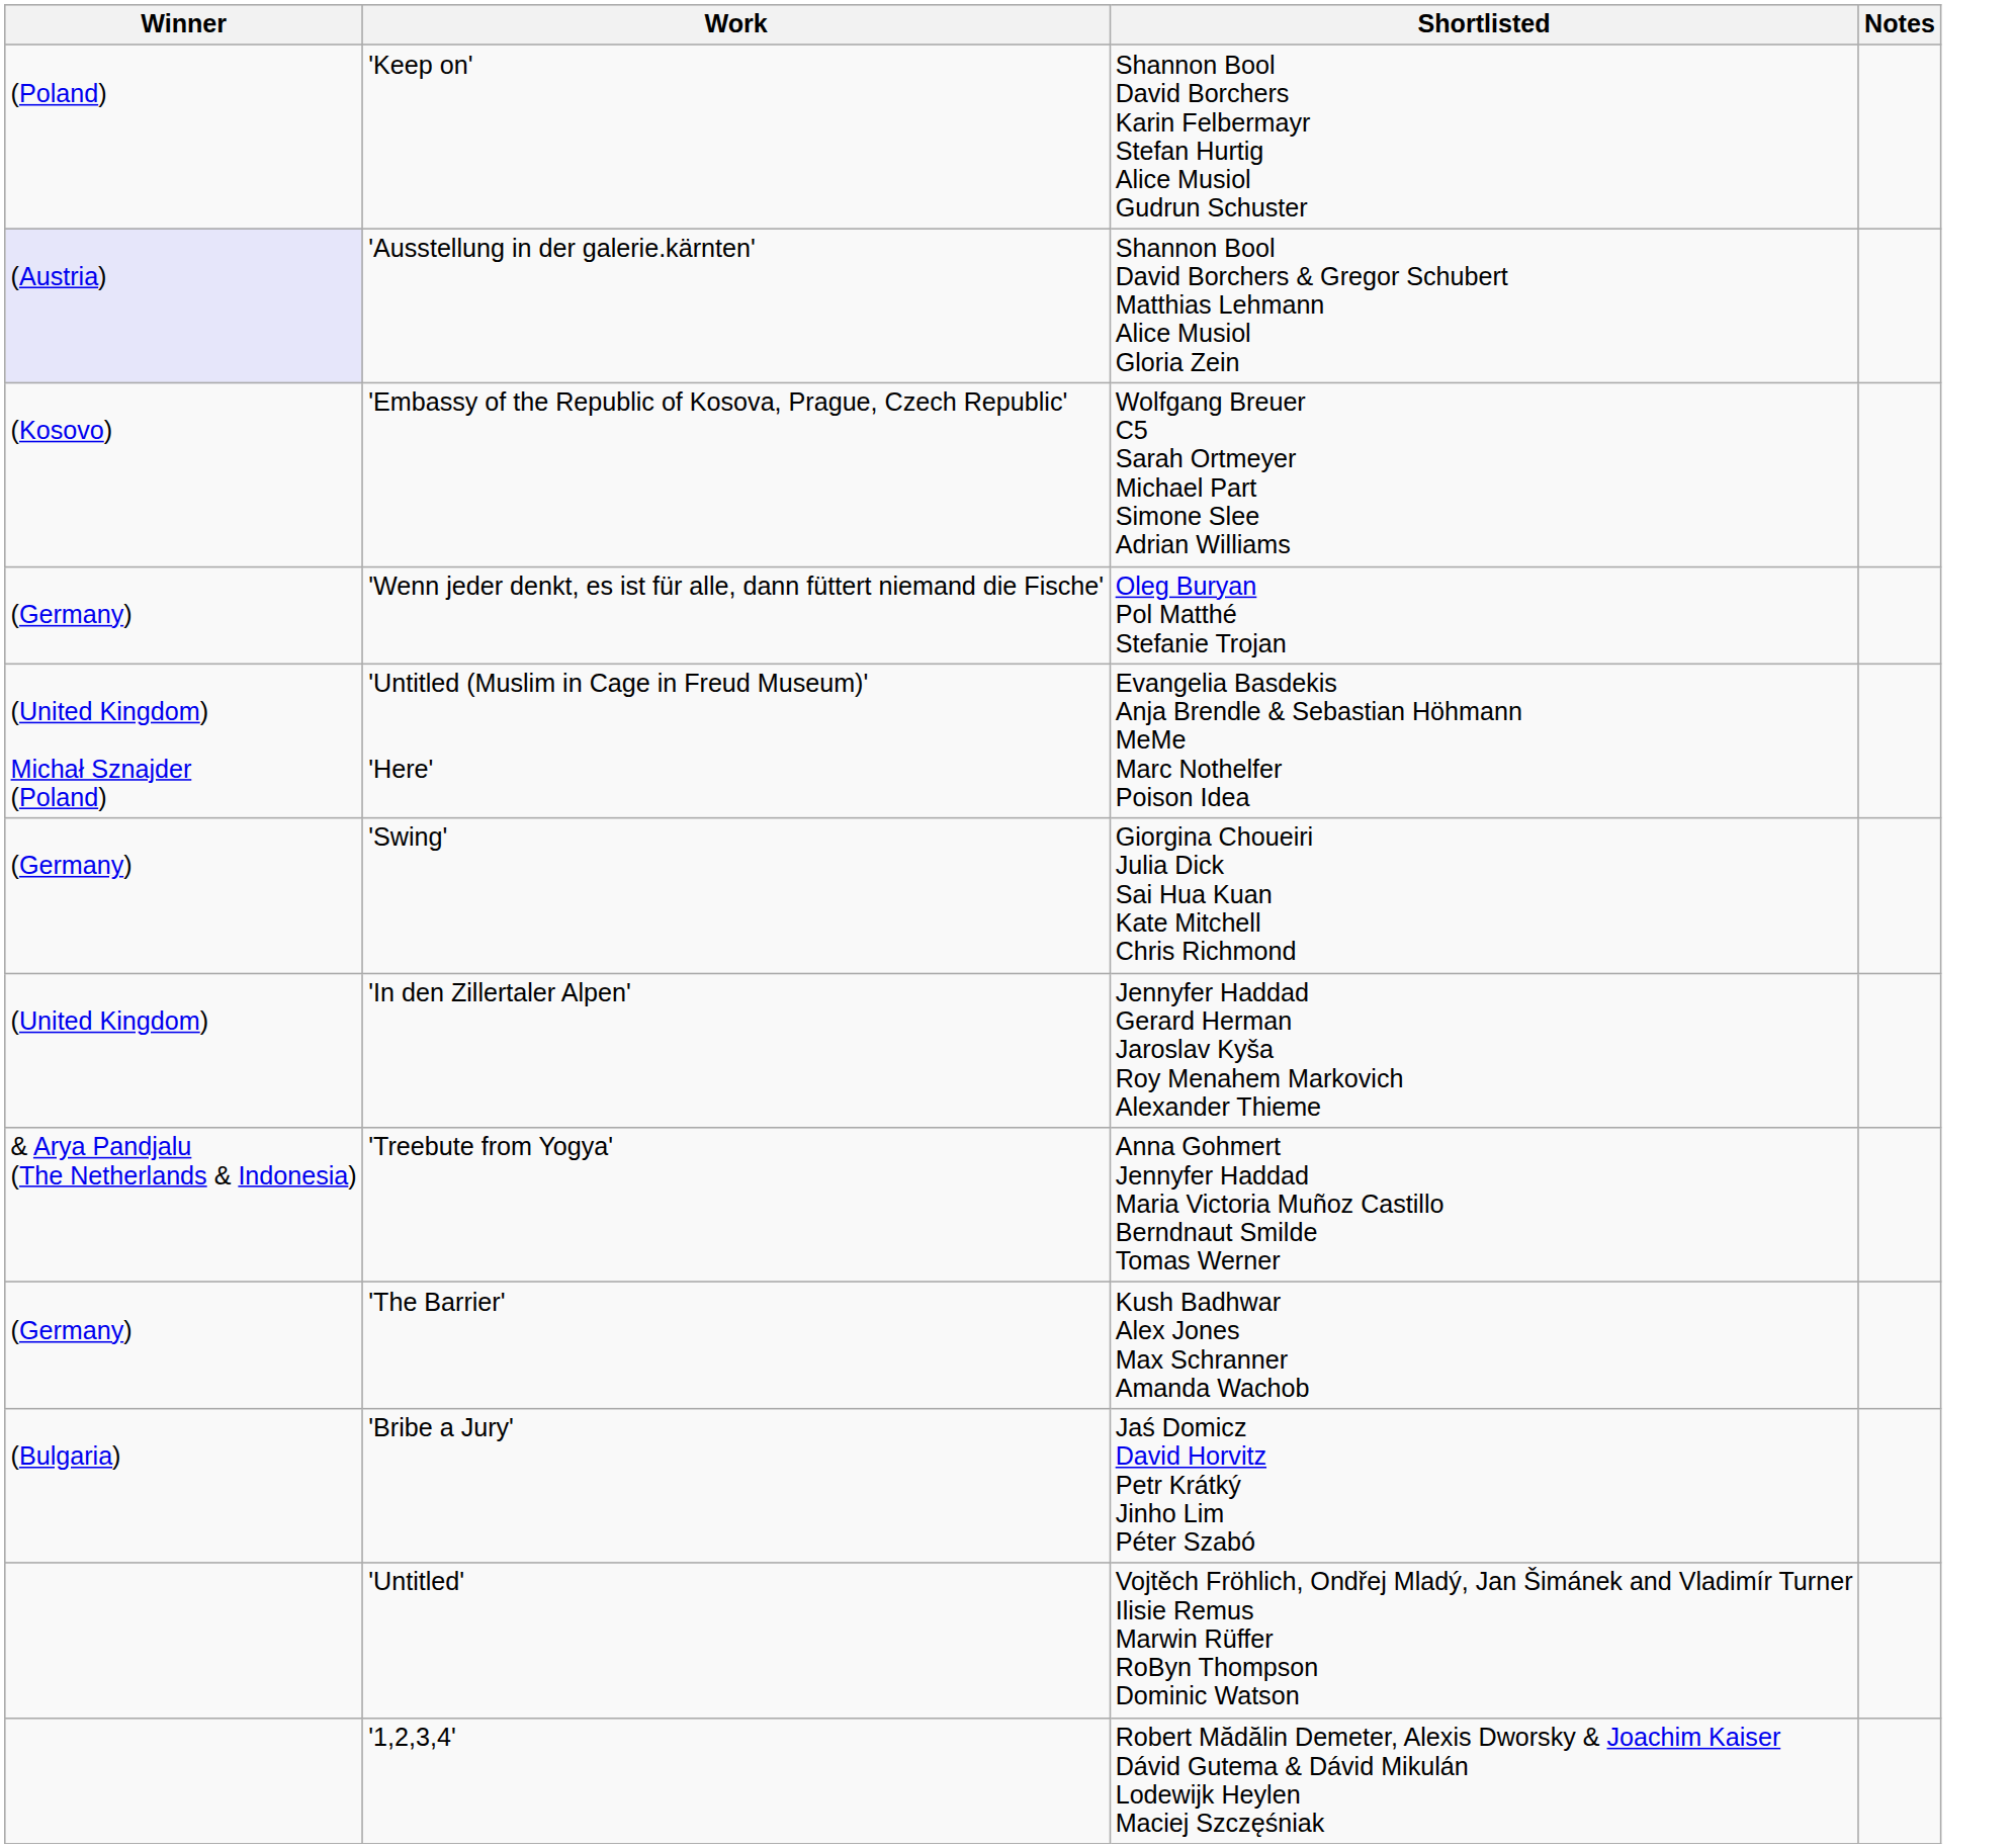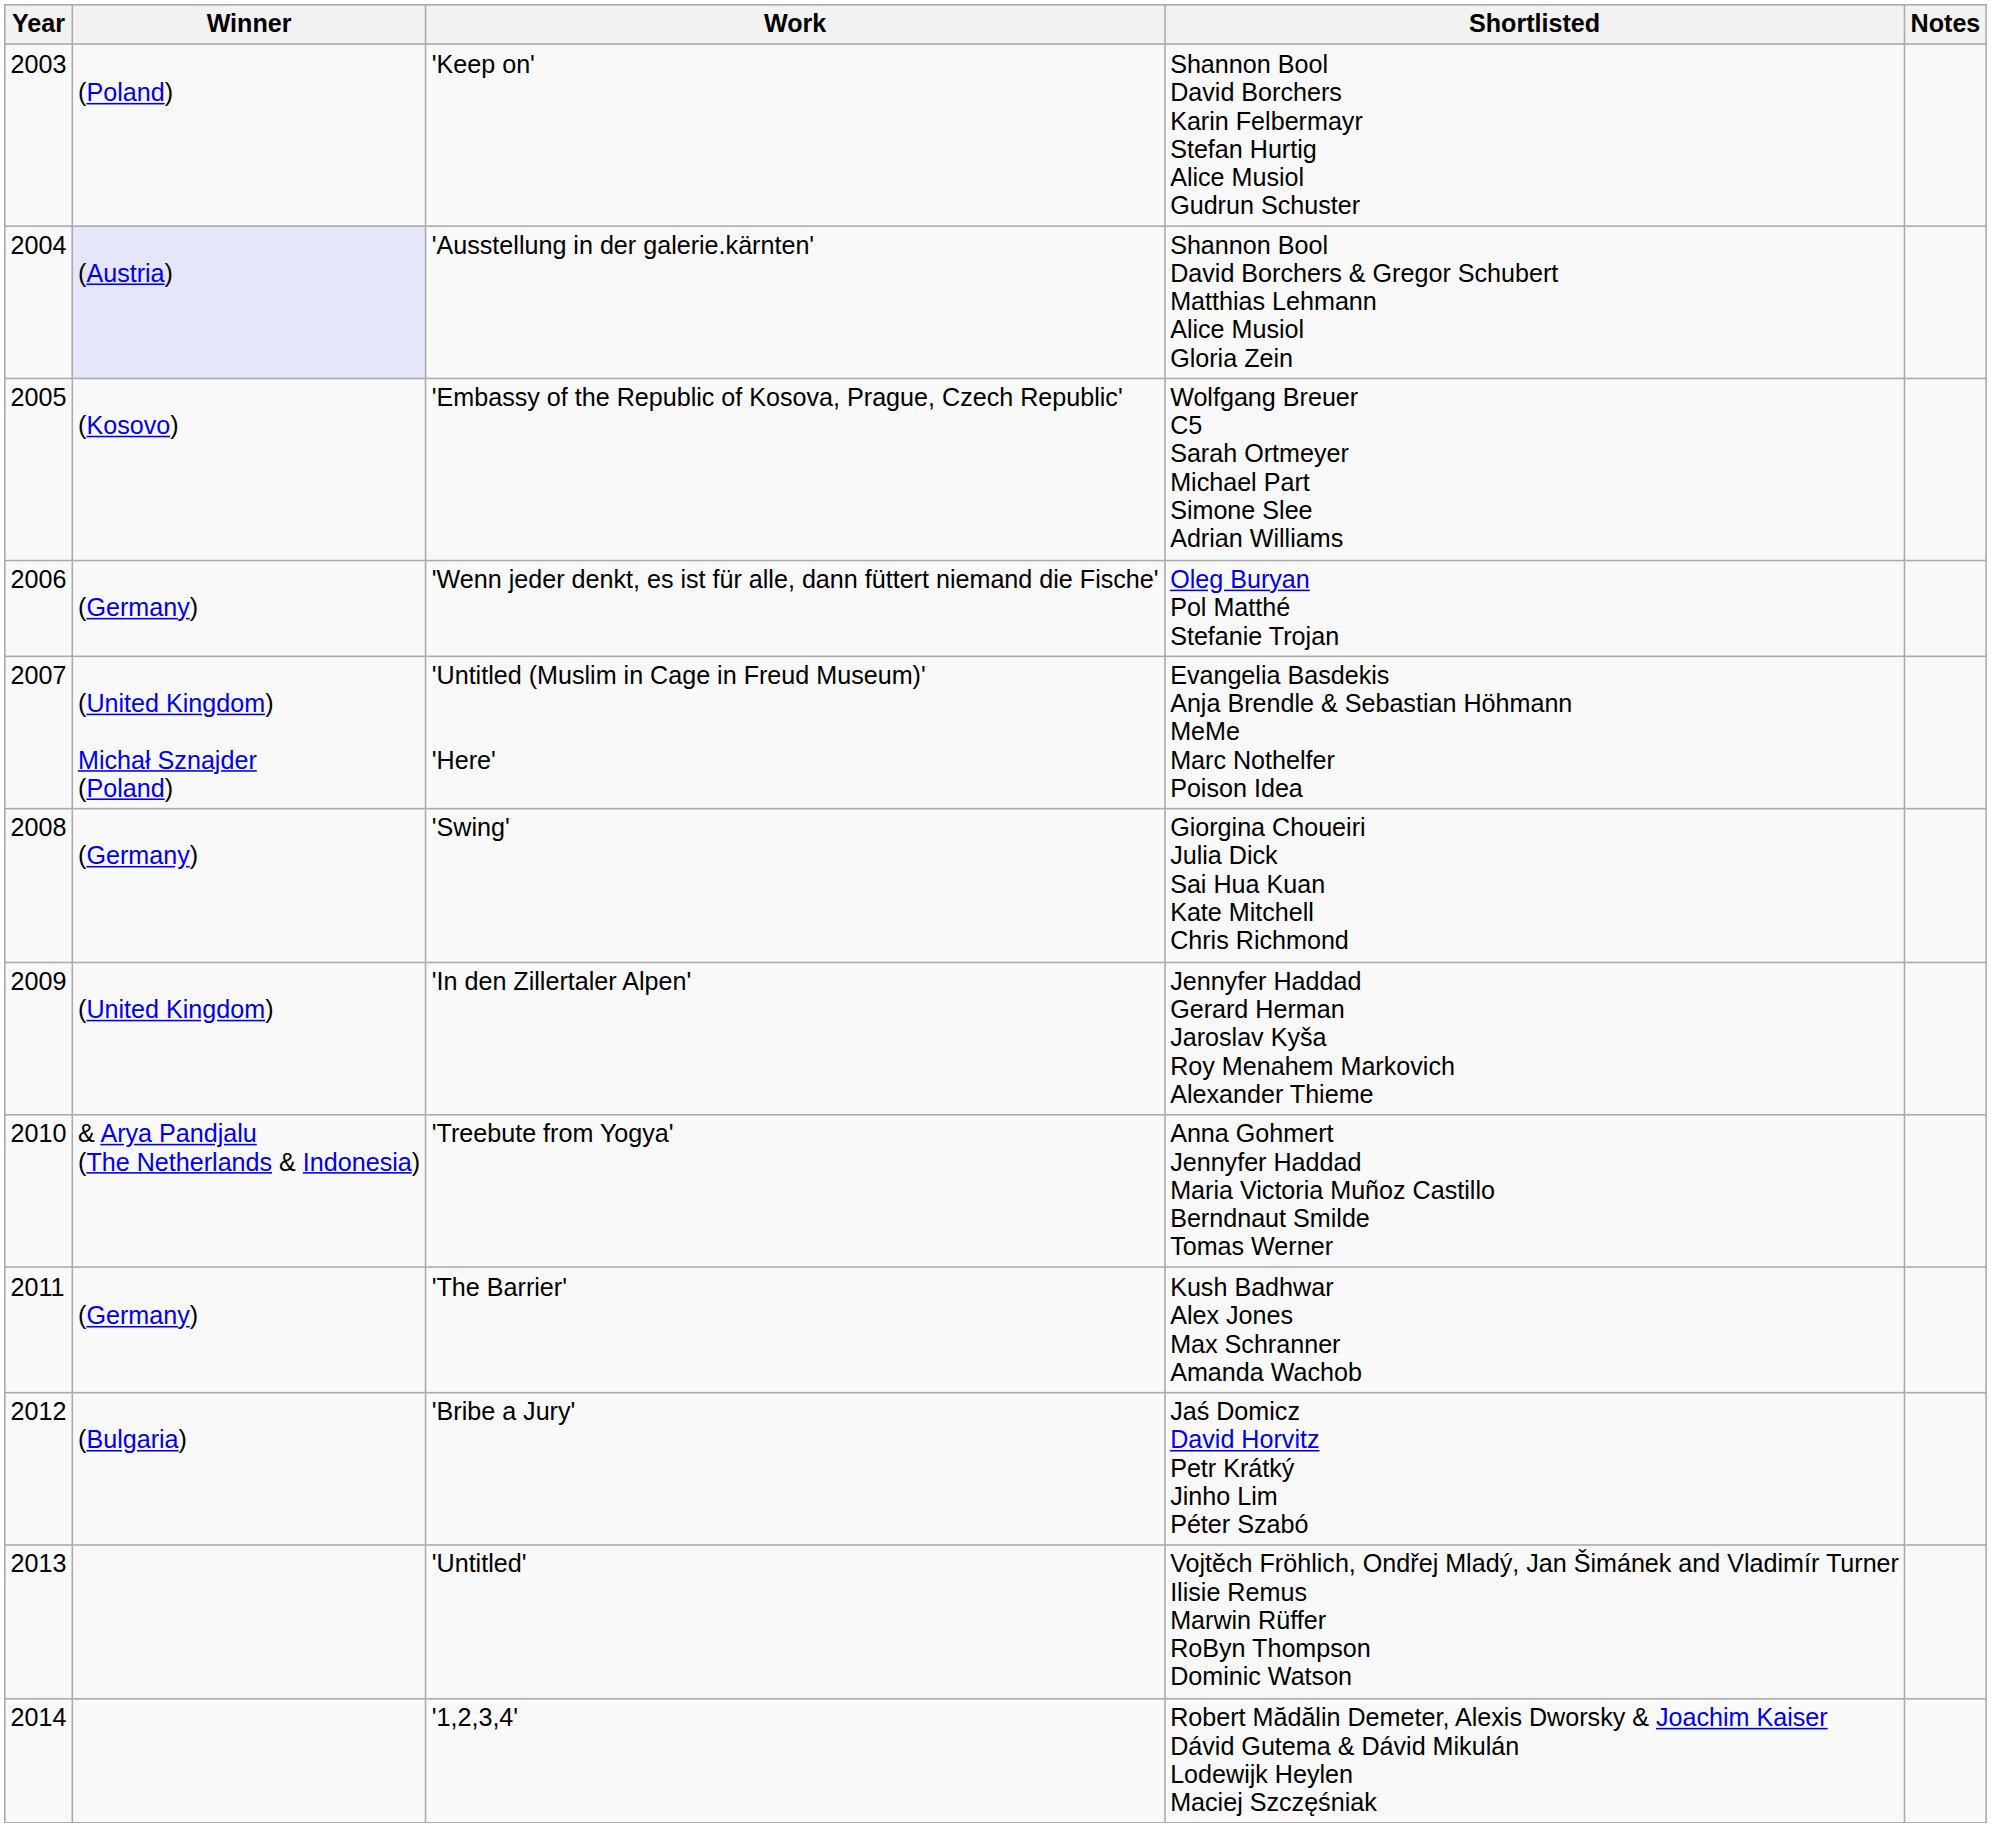+ column: Year | 2003 | 2004 | 2005 | 2006 | 2007 | 2008 | 2009 | 2010 | 2011 | 2012 | 2013 | 2014
